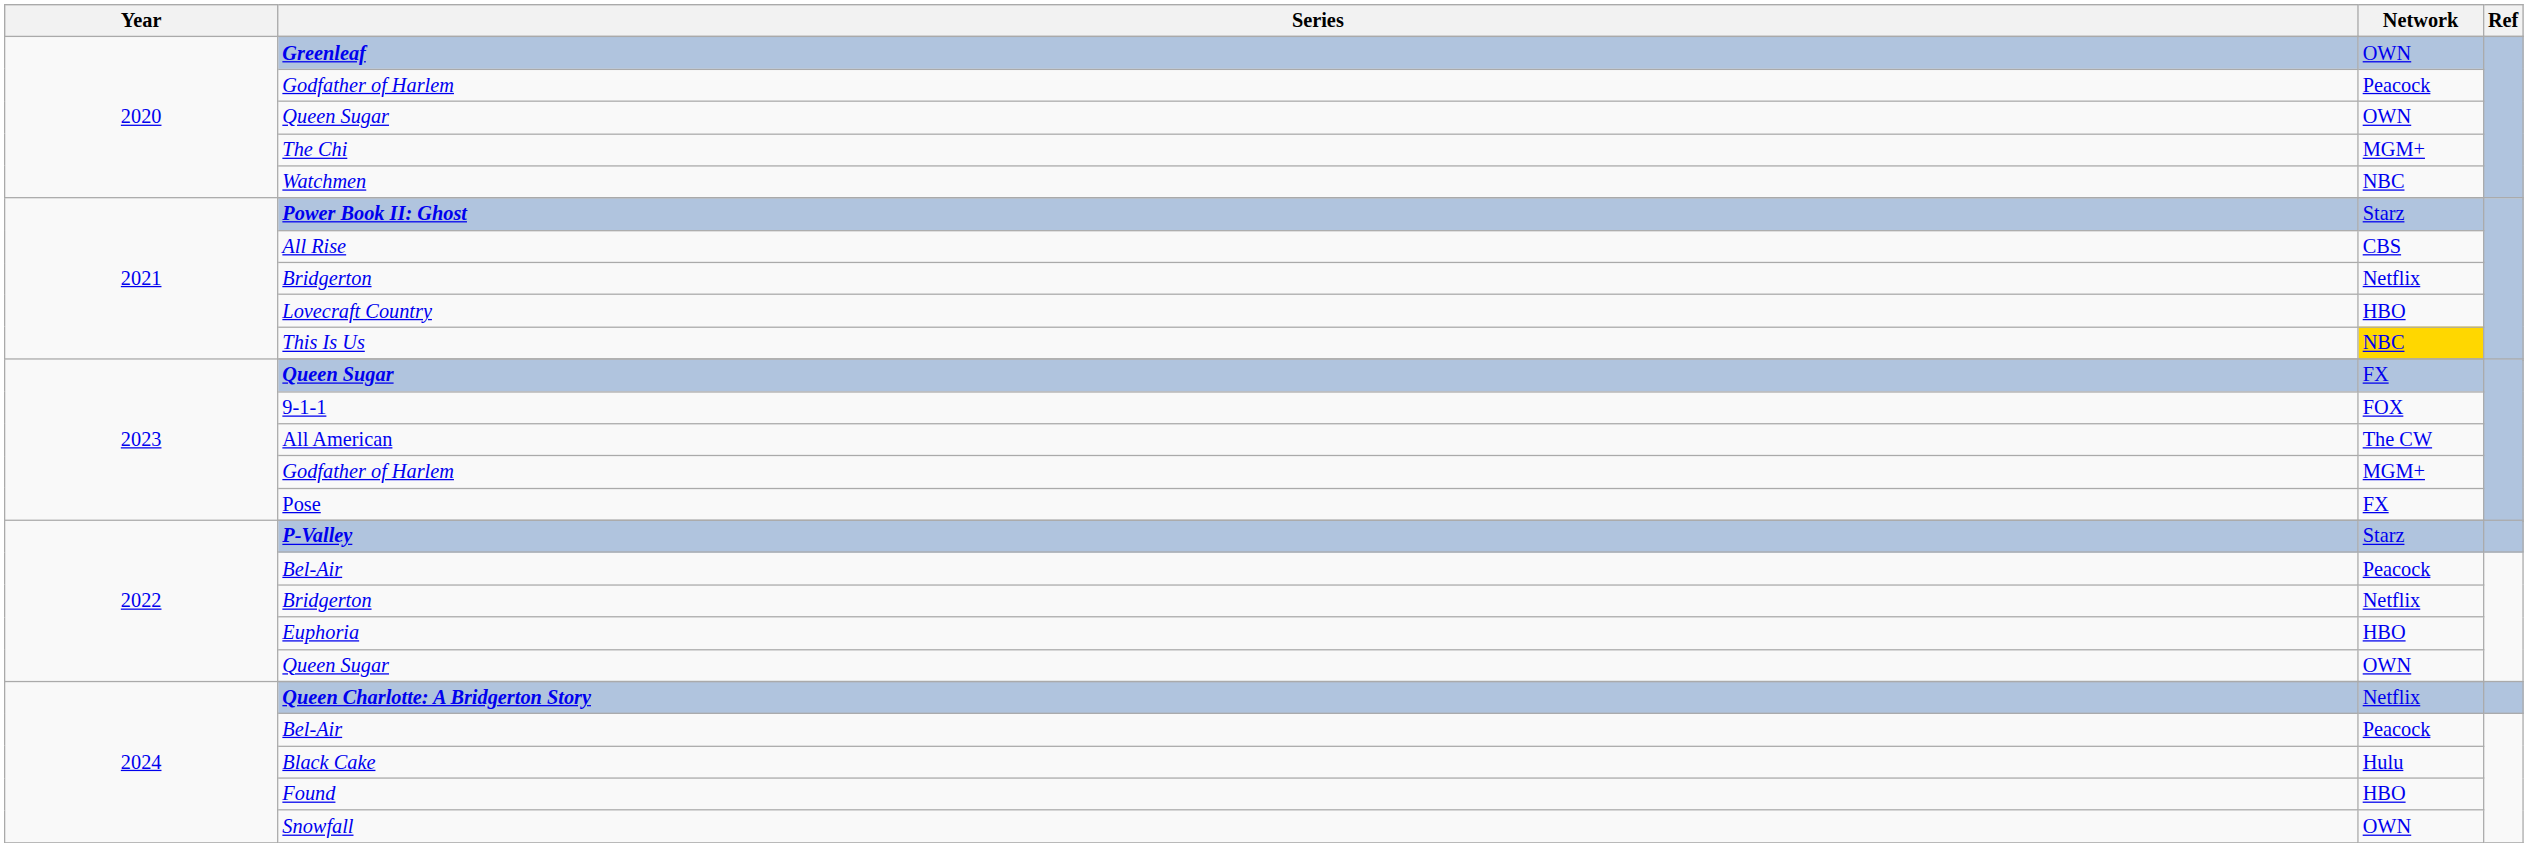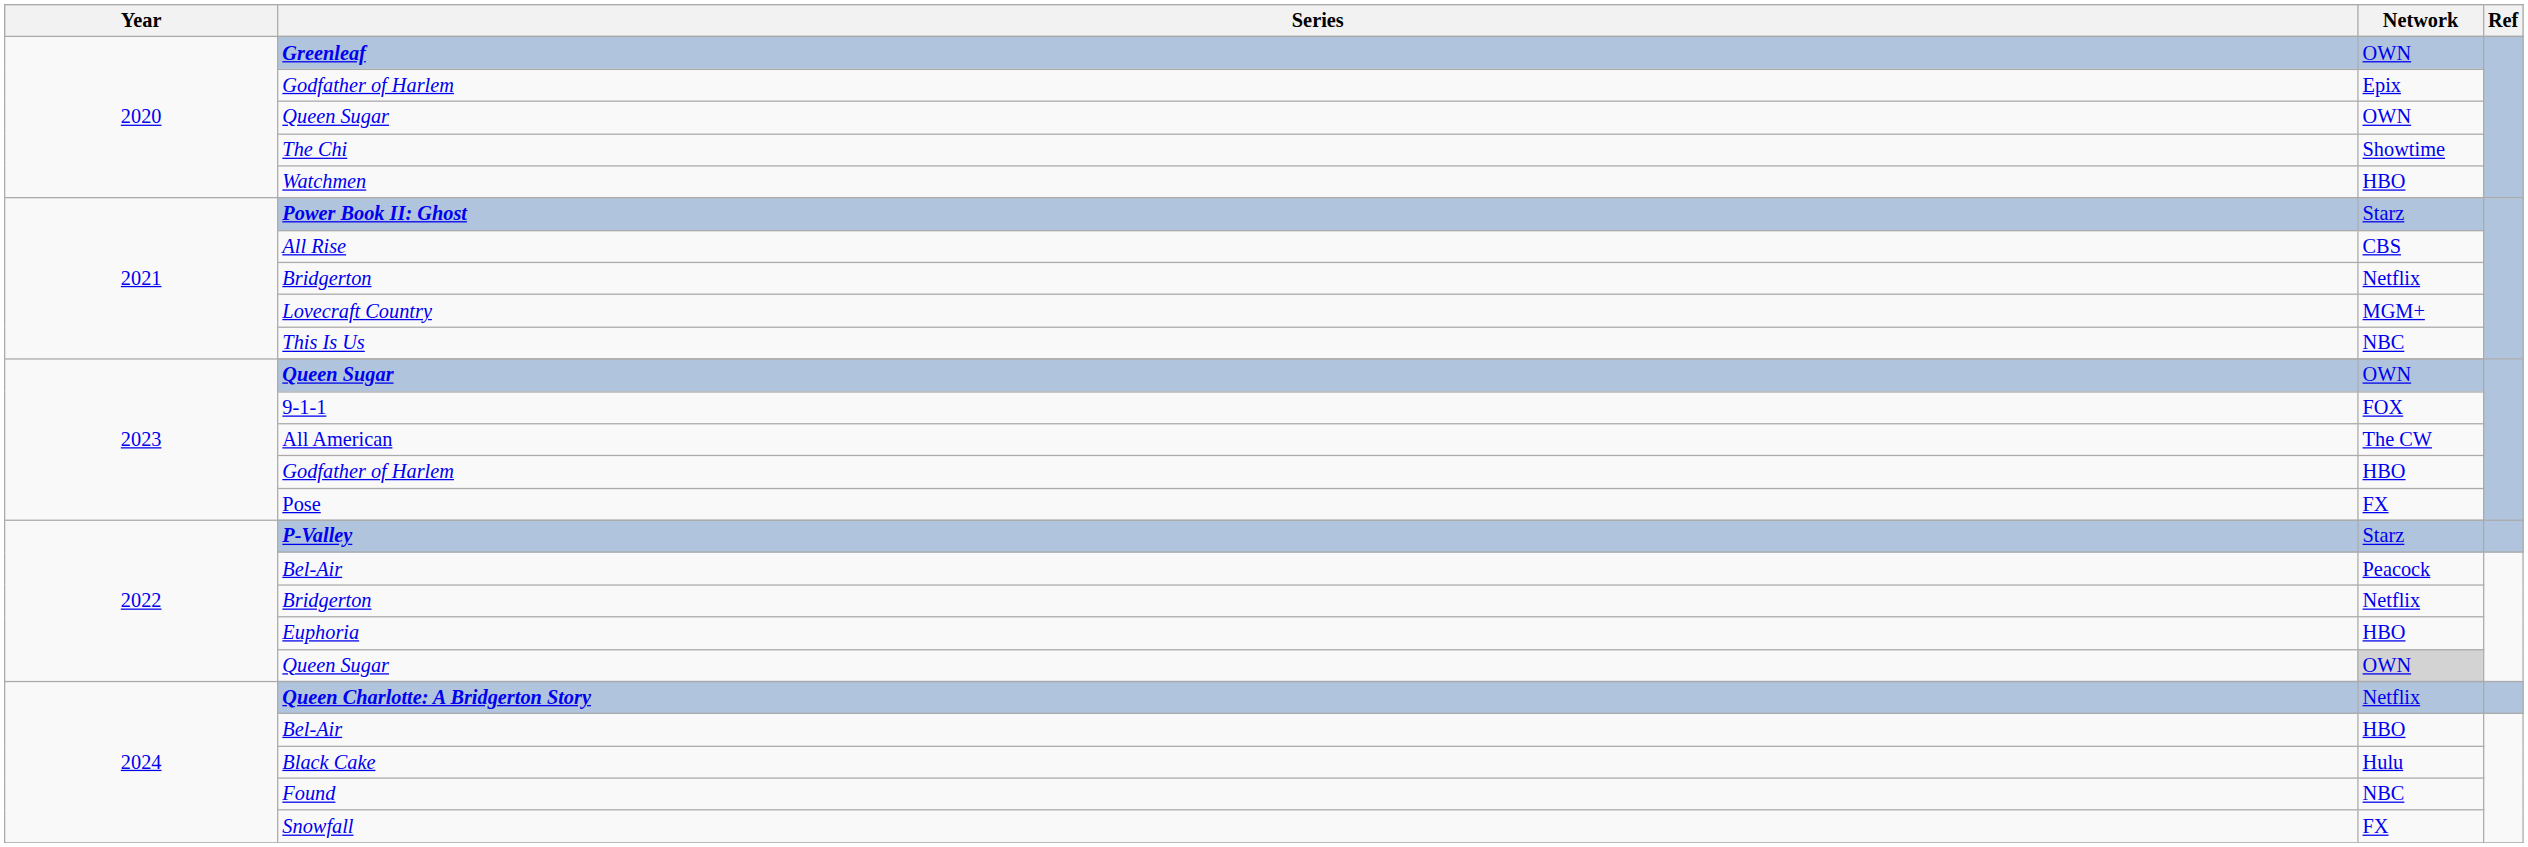2020 / Godfather of Harlem | Network: Peacock -> Epix
The Chi | Network: MGM+ -> Showtime
Watchmen | Network: NBC -> HBO
Lovecraft Country | Network: HBO -> MGM+
This Is Us | Network: gold background -> no background
2023 / Queen Sugar | Network: FX -> OWN
2023 / Godfather of Harlem | Network: MGM+ -> HBO
2022 / Queen Sugar | Network: no background -> lightgrey background
2024 / Bel-Air | Network: Peacock -> HBO
Found | Network: HBO -> NBC
Snowfall | Network: OWN -> FX
